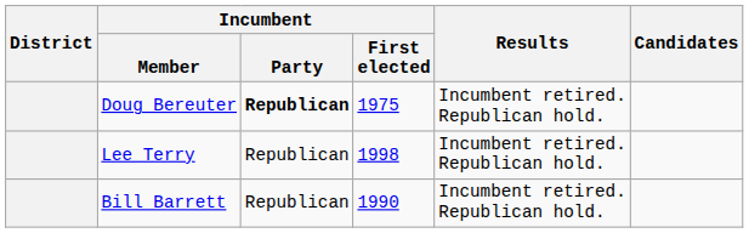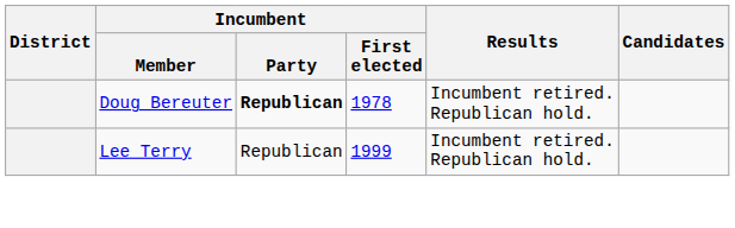Doug Bereuter | Incumbent / First elected: 1975 -> 1978
Lee Terry | Incumbent / First elected: 1998 -> 1999
- row: Bill Barrett | Republican | 1990 | Incumbent retired. Republican hold.
